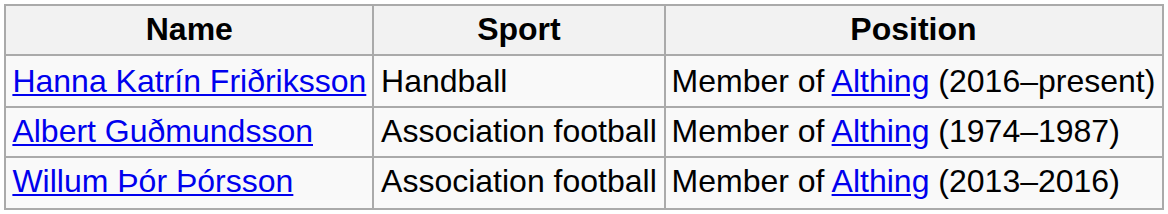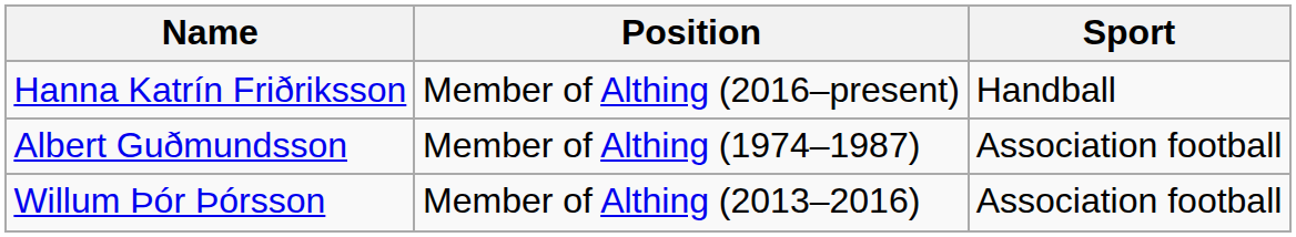columns swapped: Sport <-> Position
